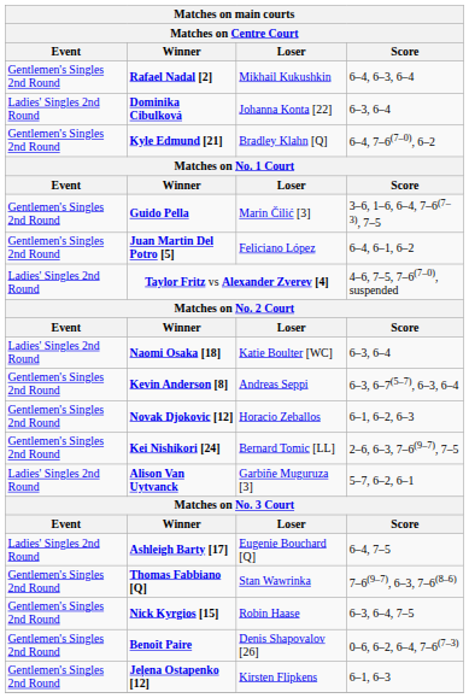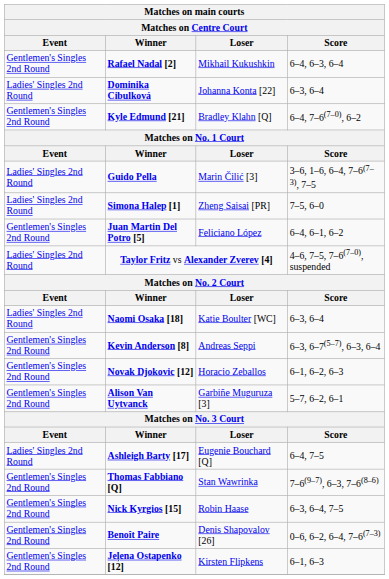Guido Pella | Event: Gentlemen's Singles 2nd Round -> Ladies' Singles 2nd Round
+ row: Ladies' Singles 2nd Round | Simona Halep [1] | Zheng Saisai [PR] | 7–5, 6–0
- row: Gentlemen's Singles 2nd Round | Kei Nishikori [24] | Bernard Tomic [LL] | 2–6, 6–3, 7–6(9–7), 7–5
Alison Van Uytvanck | Event: Ladies' Singles 2nd Round -> Gentlemen's Singles 2nd Round
